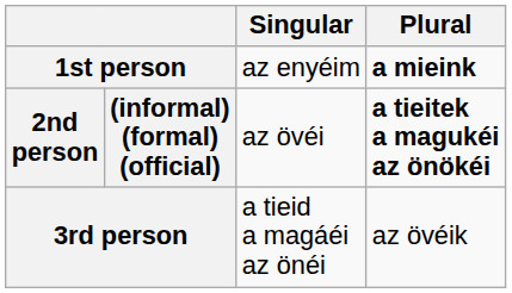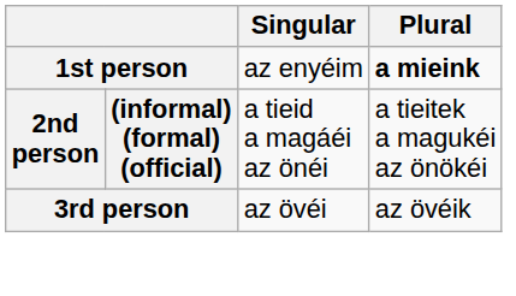2nd person | Singular: az övéi -> a tieid a magáéi az önéi
2nd person | Plural: bold -> normal
3rd person | Singular: a tieid a magáéi az önéi -> az övéi
